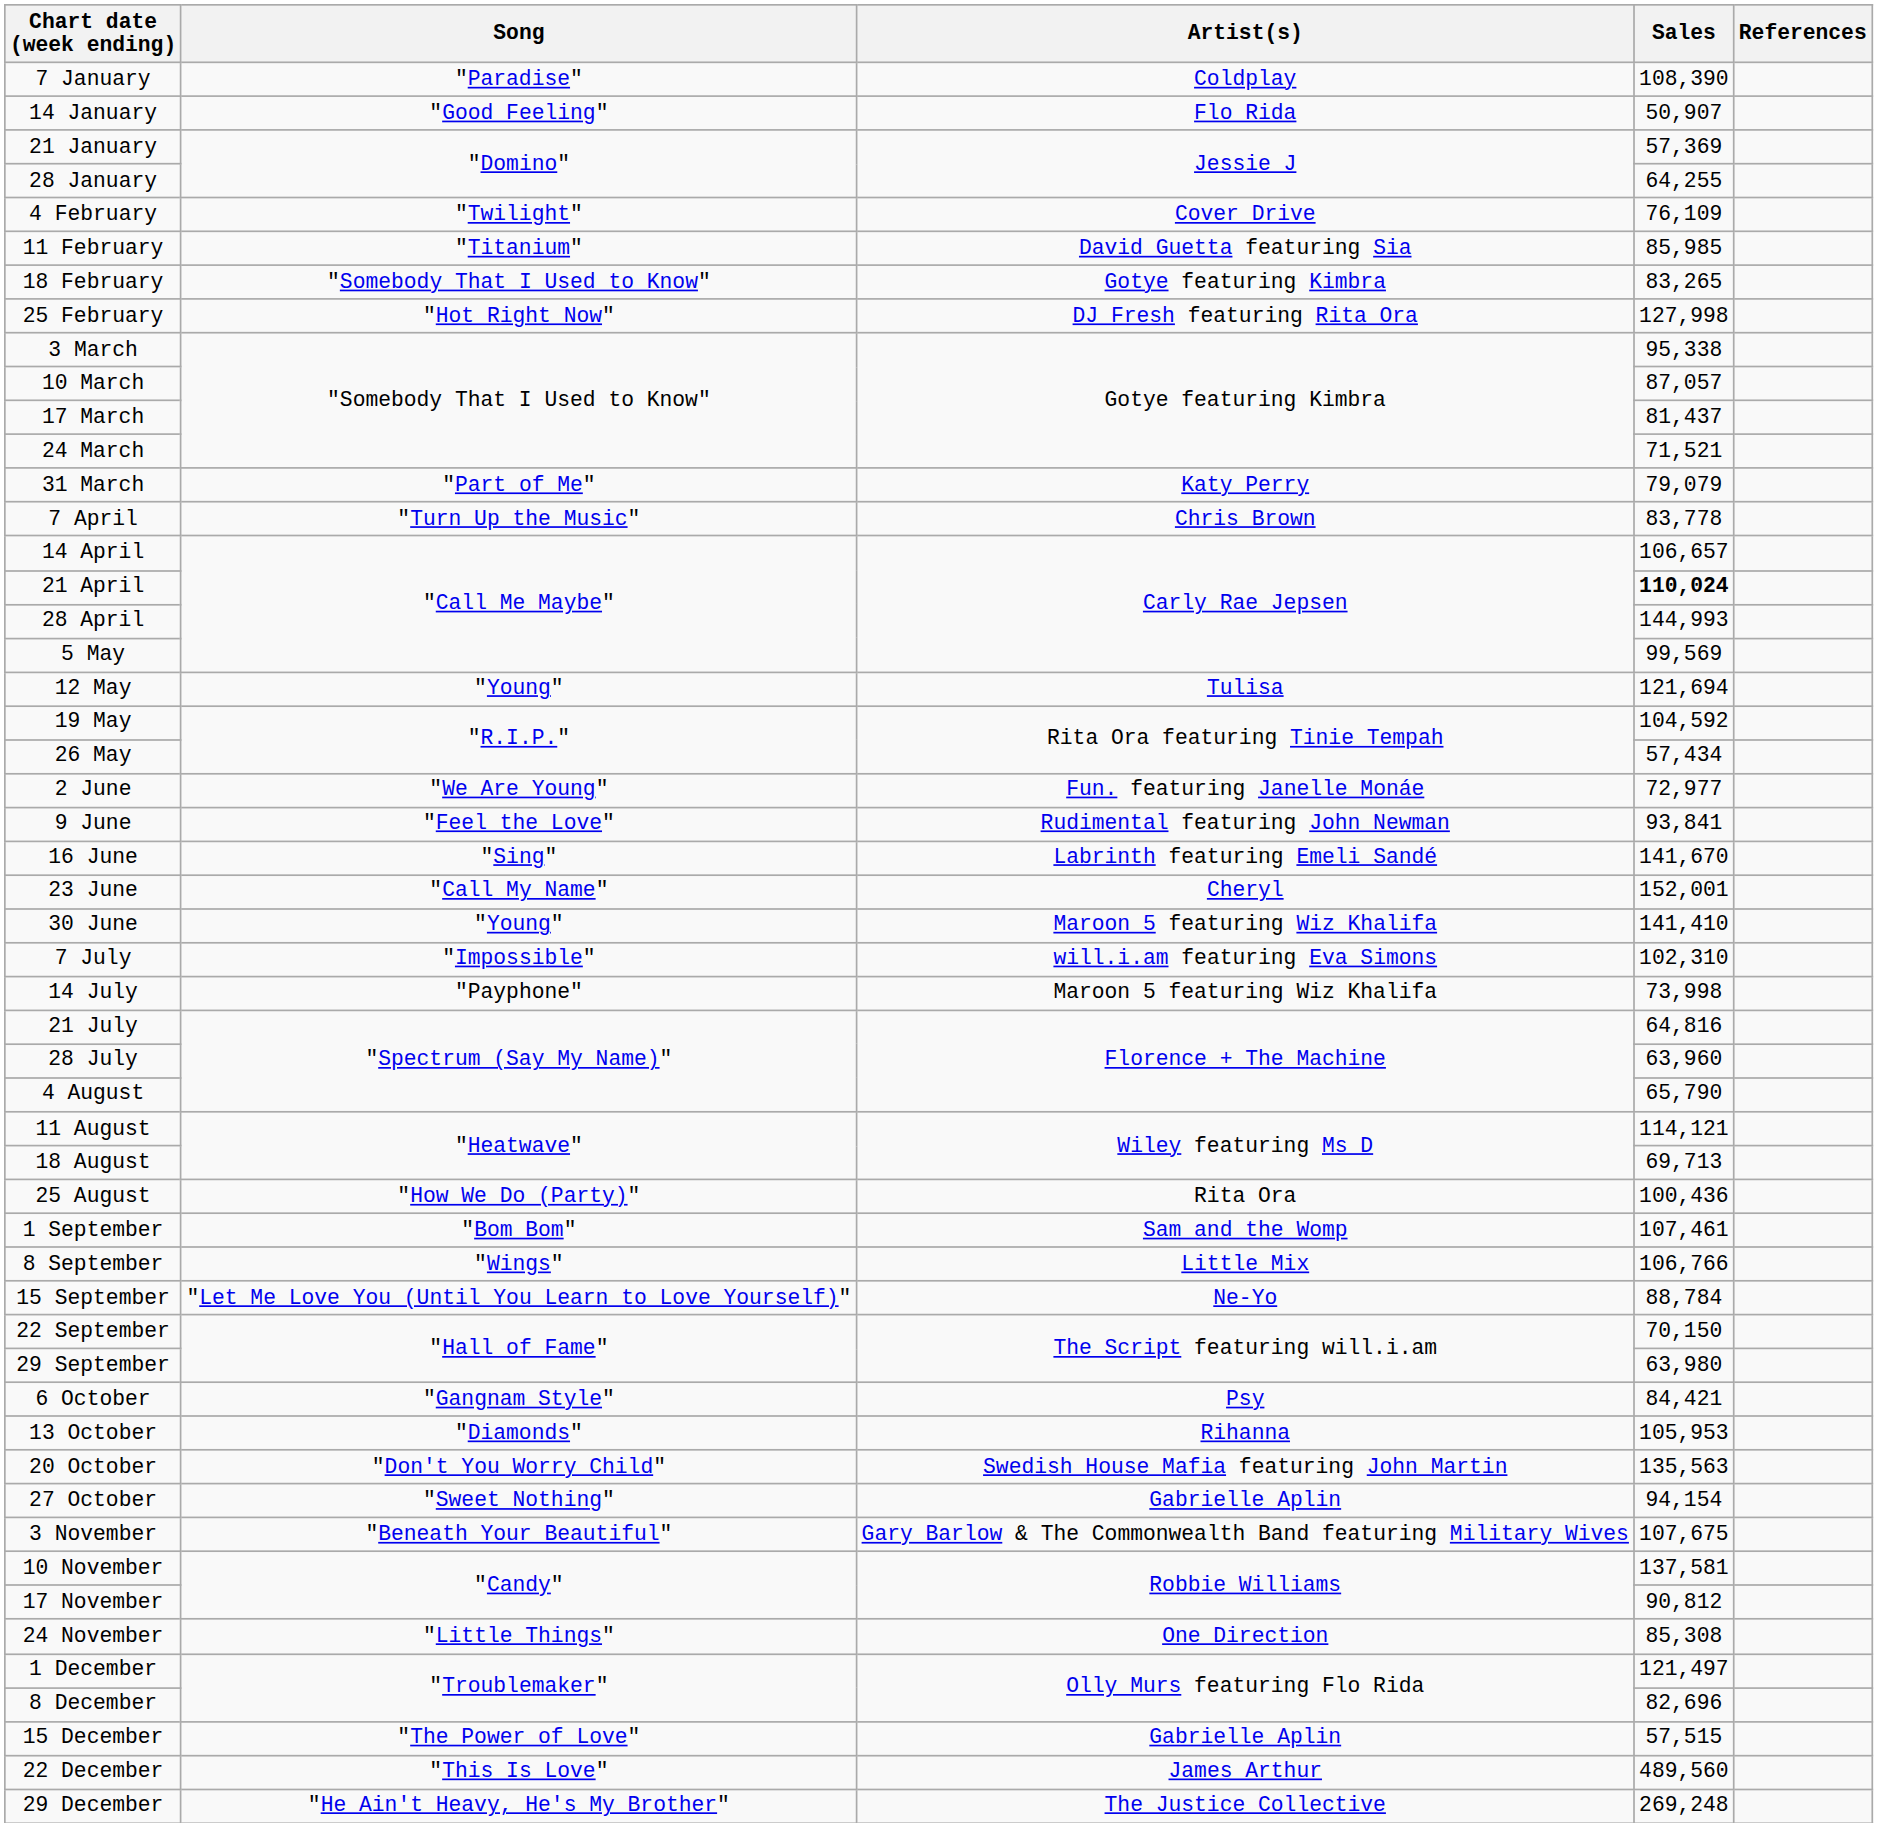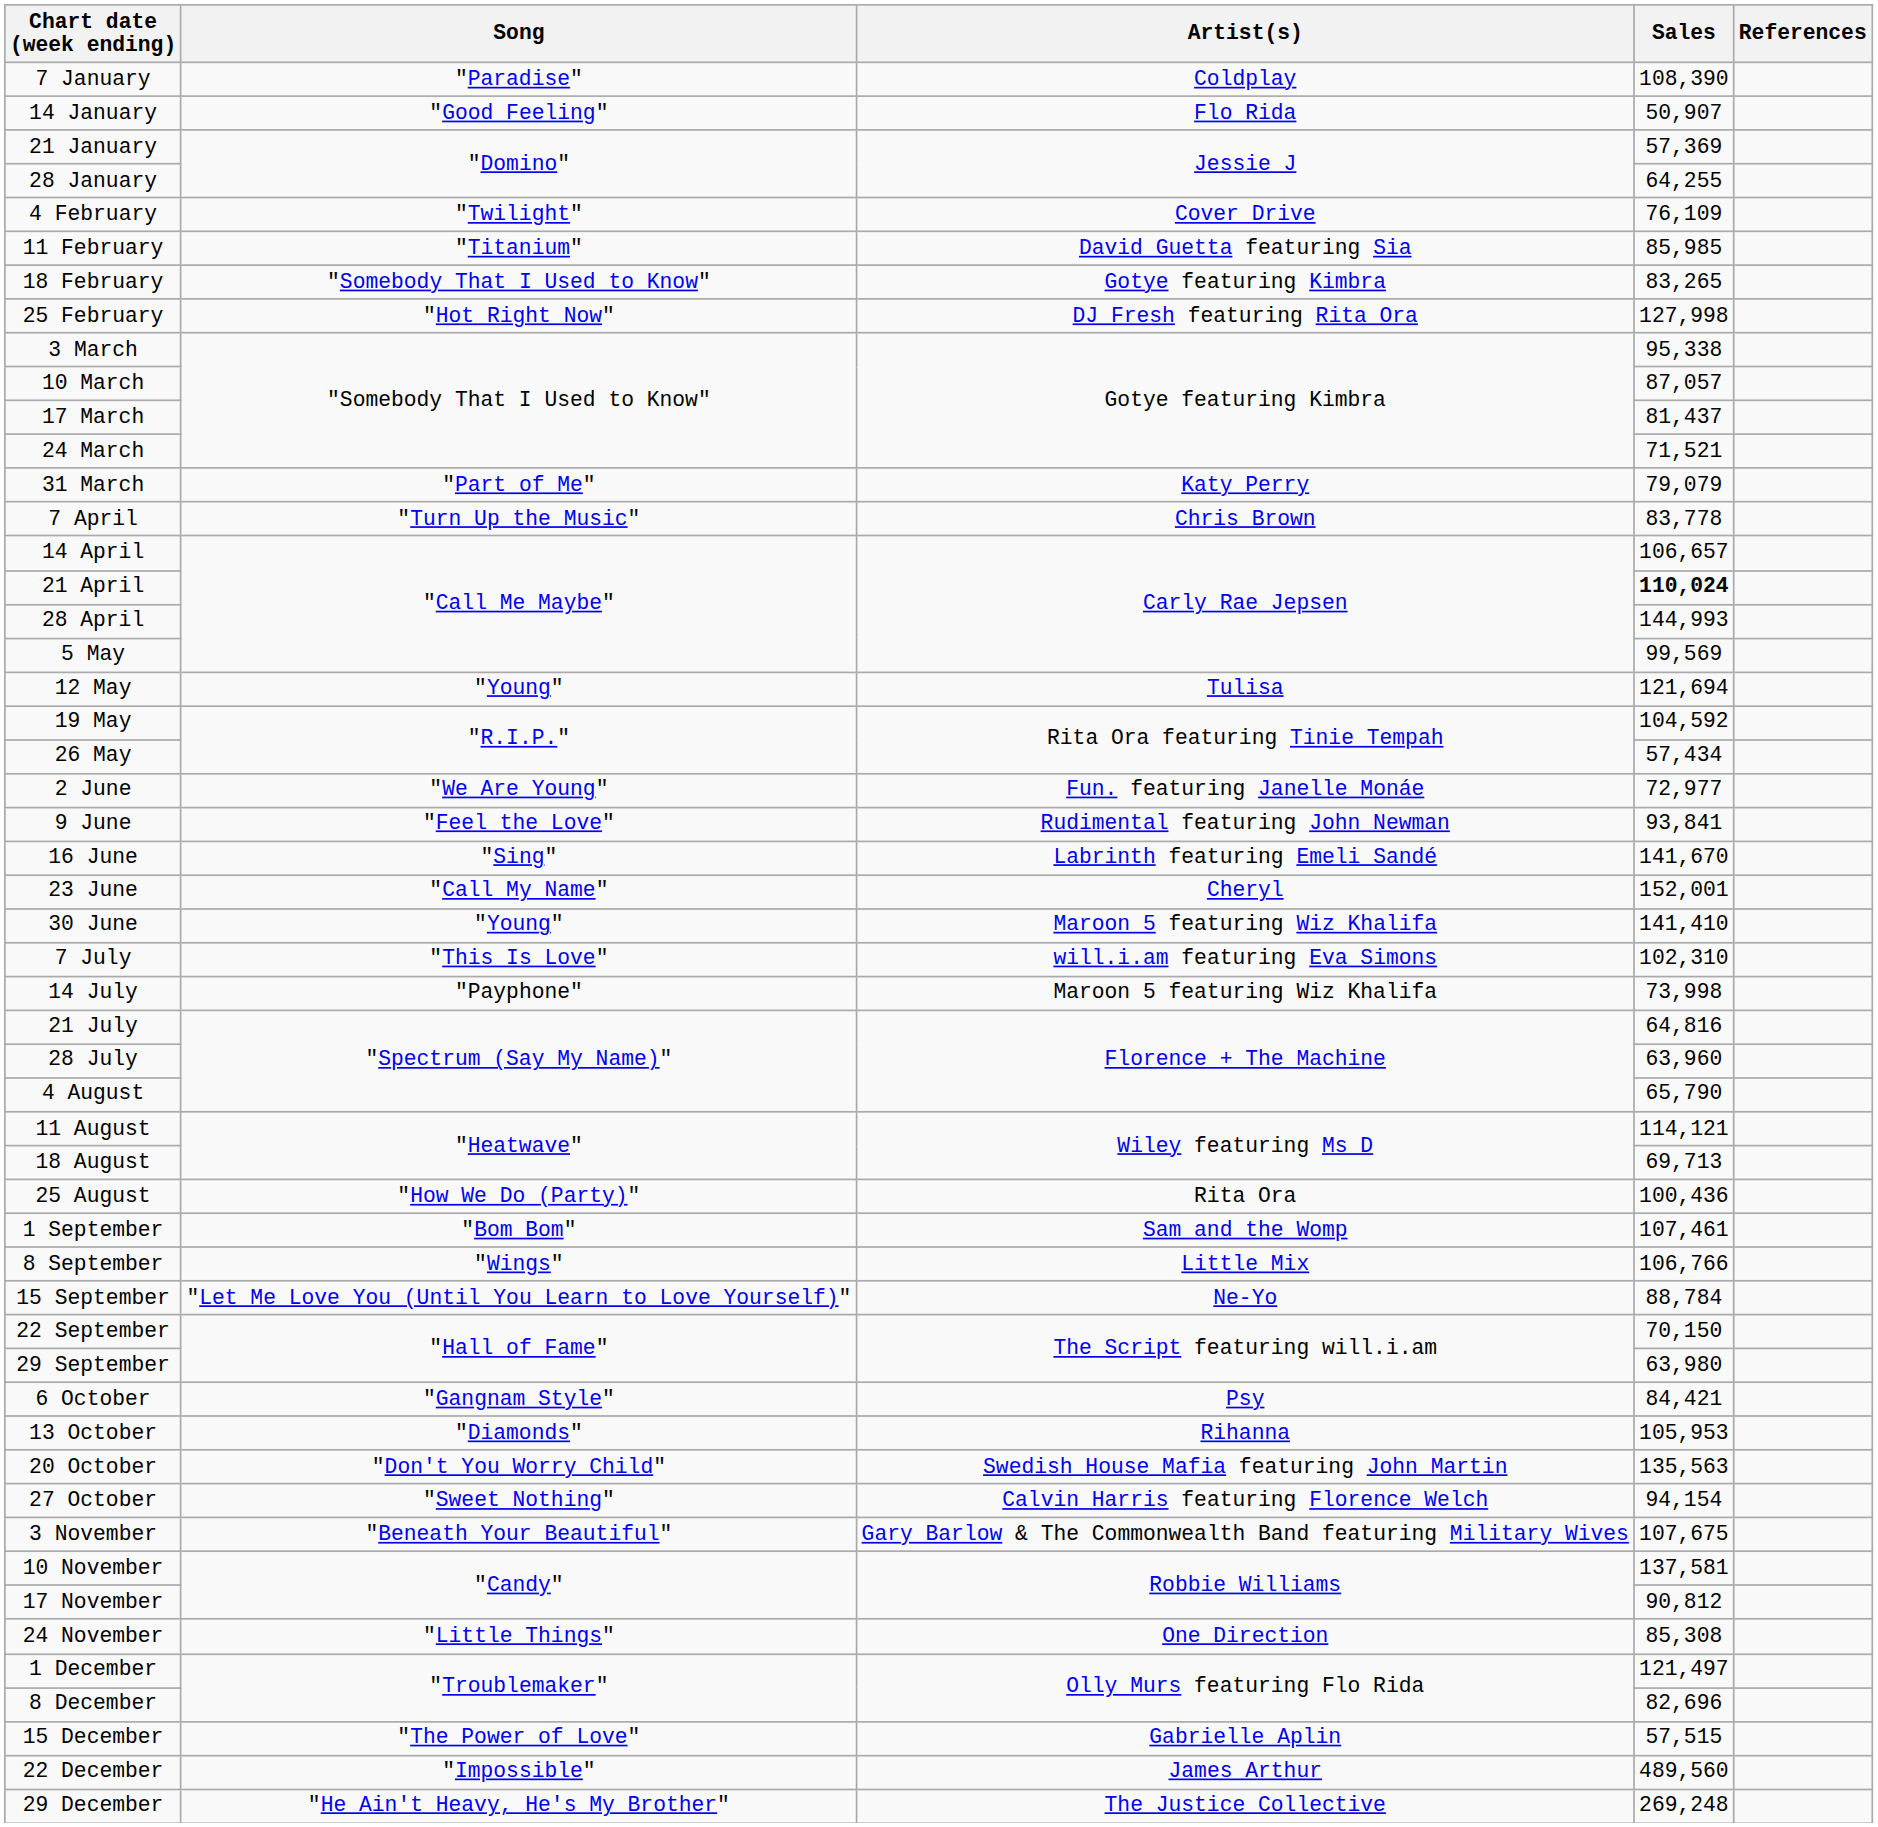7 July | Song: "Impossible" -> "This Is Love"
27 October | Artist(s): Gabrielle Aplin -> Calvin Harris featuring Florence Welch
22 December | Song: "This Is Love" -> "Impossible"
